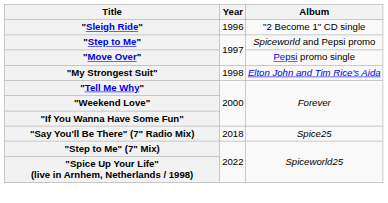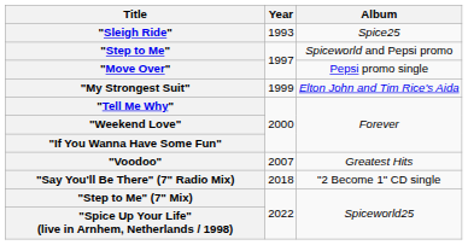"Sleigh Ride" | Year: 1996 -> 1993
"Sleigh Ride" | Album: "2 Become 1" CD single -> Spice25
"My Strongest Suit" | Year: 1998 -> 1999
+ row: "Voodoo" | 2007 | Greatest Hits
"Say You'll Be There" (7" Radio Mix) | Album: Spice25 -> "2 Become 1" CD single
